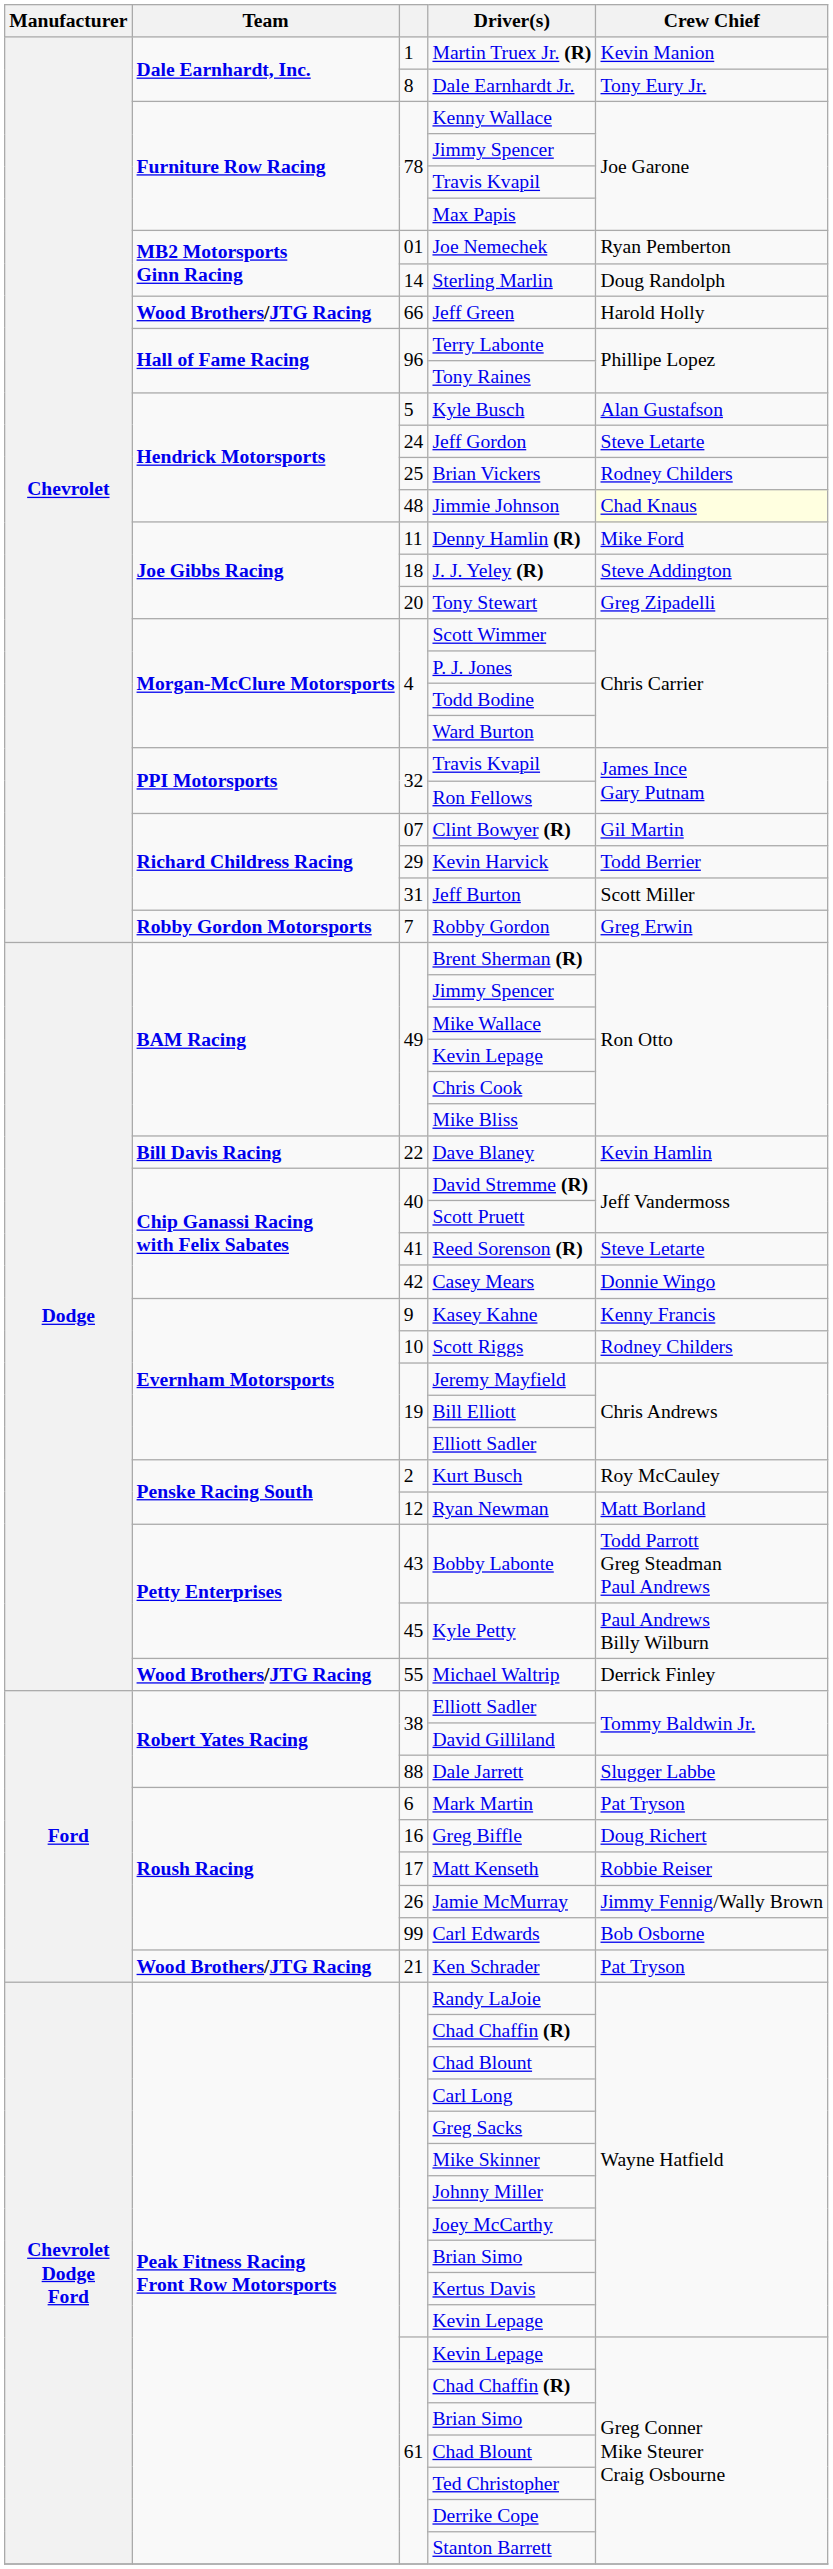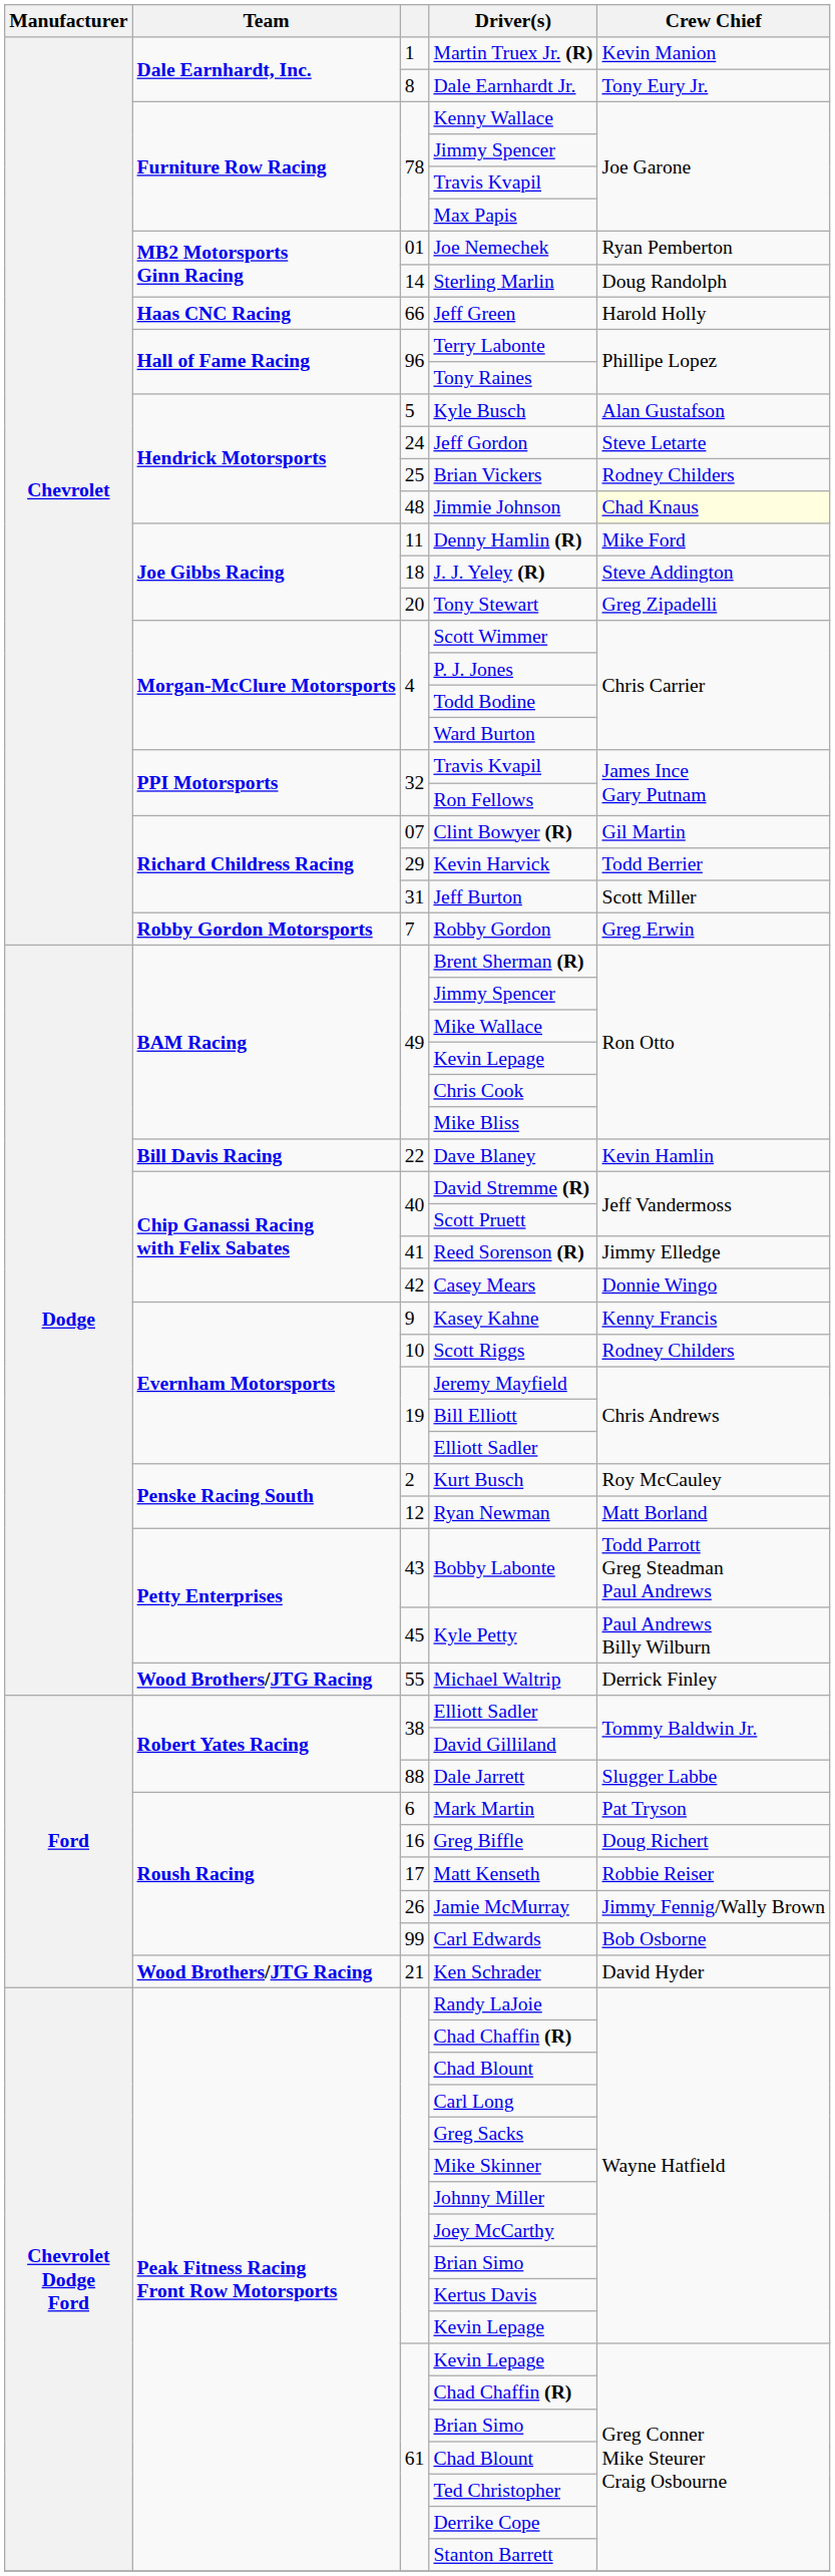Jeff Green | Team: Wood Brothers/JTG Racing -> Haas CNC Racing
Reed Sorenson (R) | Crew Chief: Steve Letarte -> Jimmy Elledge
Ken Schrader | Crew Chief: Pat Tryson -> David Hyder
